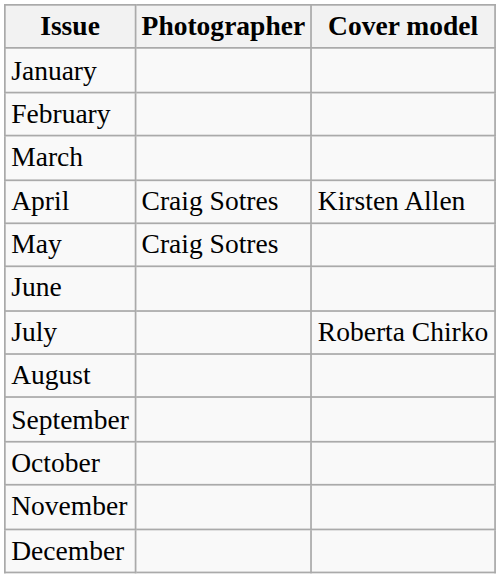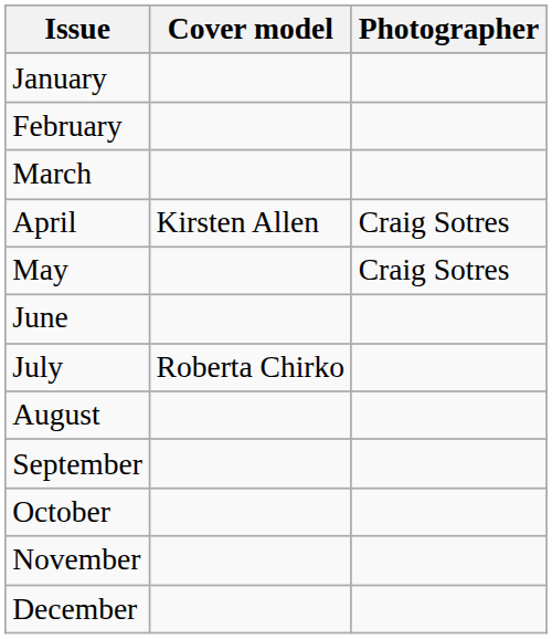columns swapped: Cover model <-> Photographer
